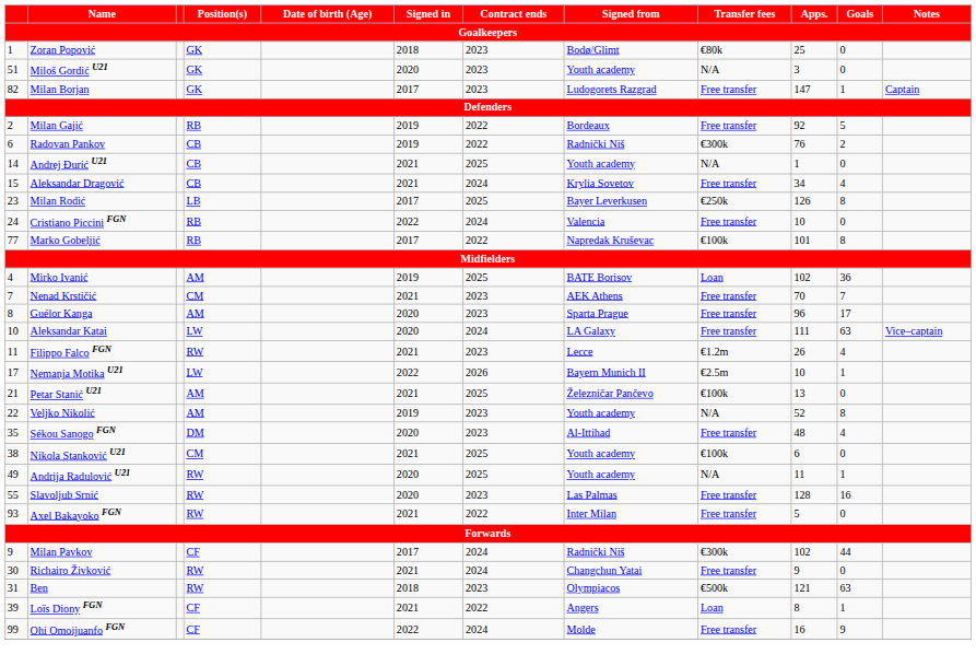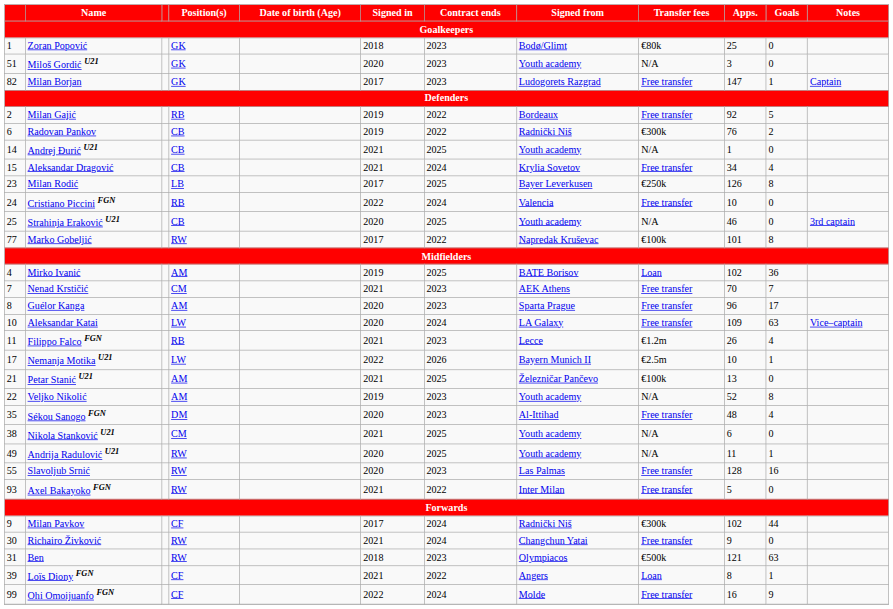+ row: 25 | Strahinja Eraković U21 | CB | 2020 | 2025 | Youth academy | N/A | 46 | 0 | 3rd captain
Marko Gobeljić | Position(s): RB -> RW
Aleksandar Katai | Apps.: 111 -> 109
Filippo Falco FGN | Position(s): RW -> RB
Nikola Stanković U21 | Transfer fees: €100k -> N/A
